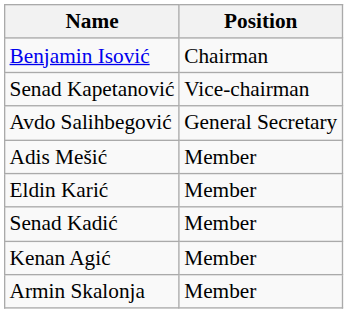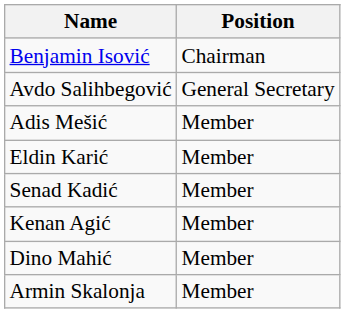- row: Senad Kapetanović | Vice-chairman
+ row: Dino Mahić | Member
